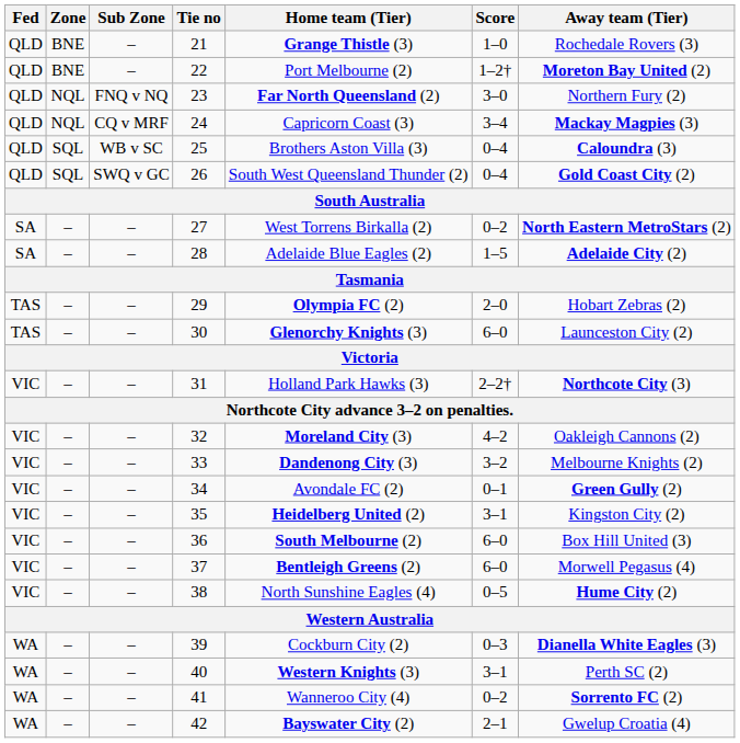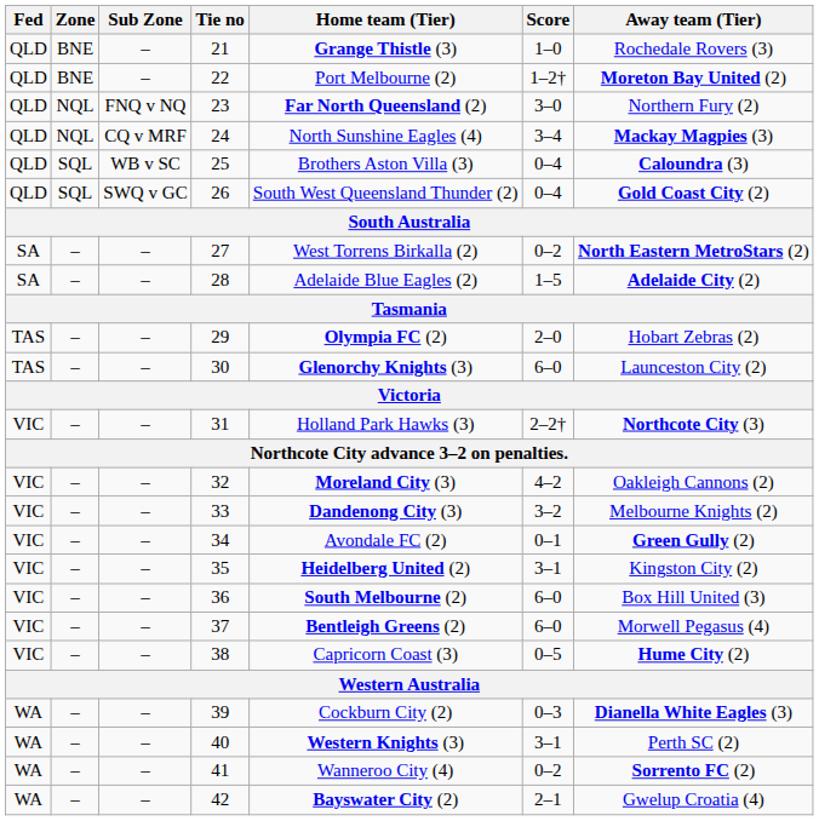24 | Home team (Tier): Capricorn Coast (3) -> North Sunshine Eagles (4)
38 | Home team (Tier): North Sunshine Eagles (4) -> Capricorn Coast (3)
